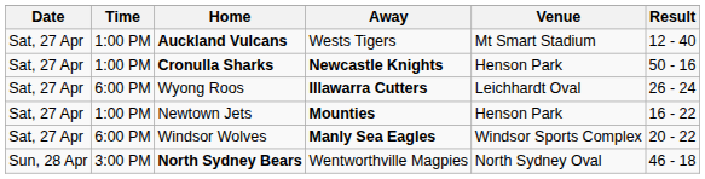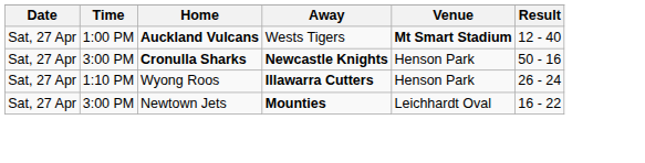Auckland Vulcans | Venue: normal -> bold
Cronulla Sharks | Time: 1:00 PM -> 3:00 PM
Wyong Roos | Time: 6:00 PM -> 1:10 PM
Wyong Roos | Venue: Leichhardt Oval -> Henson Park
Newtown Jets | Time: 1:00 PM -> 3:00 PM
Newtown Jets | Venue: Henson Park -> Leichhardt Oval
- row: Sat, 27 Apr | 6:00 PM | Windsor Wolves | Manly Sea Eagles | Windsor Sports Complex | 20 - 22
- row: Sun, 28 Apr | 3:00 PM | North Sydney Bears | Wentworthville Magpies | North Sydney Oval | 46 - 18
